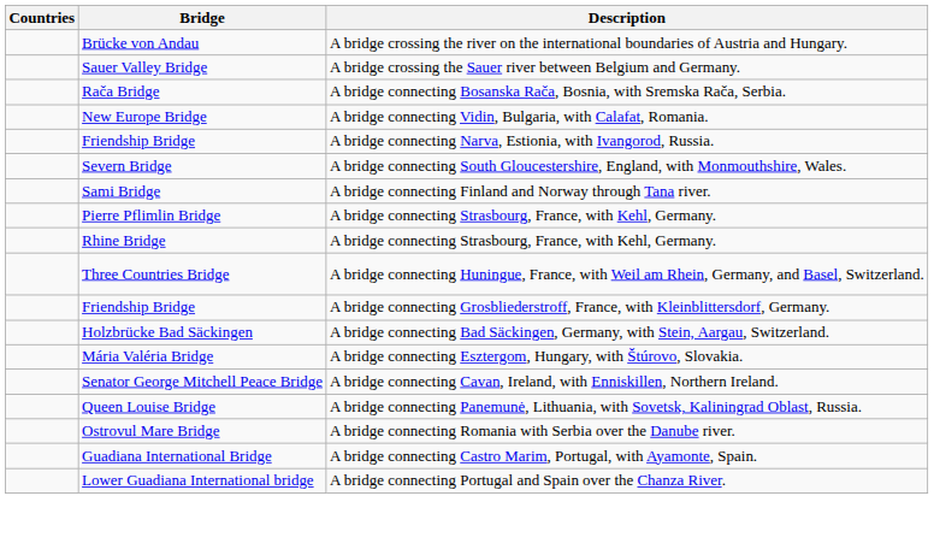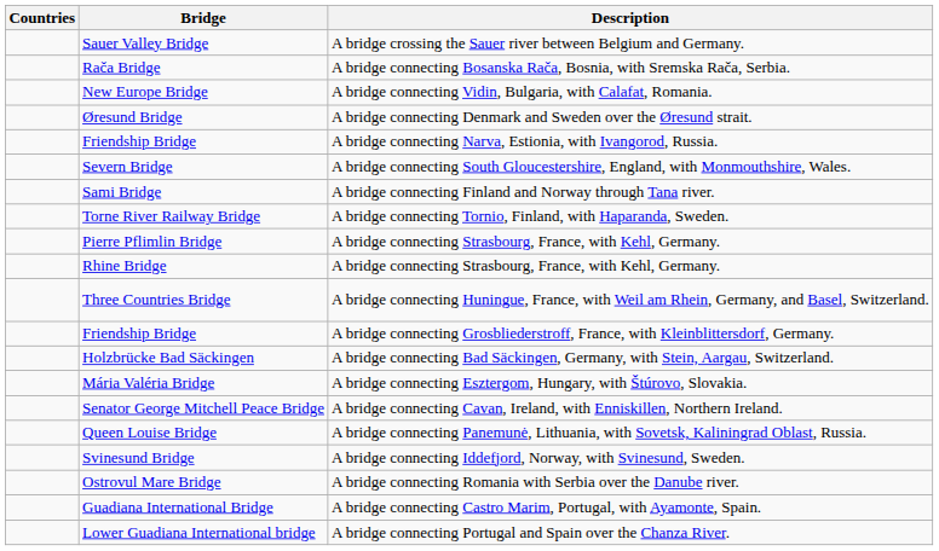- row: Brücke von Andau | A bridge crossing the river on the international boundaries of Austria and Hungary.
+ row: Øresund Bridge | A bridge connecting Denmark and Sweden over the Øresund strait.
+ row: Torne River Railway Bridge | A bridge connecting Tornio, Finland, with Haparanda, Sweden.
+ row: Svinesund Bridge | A bridge connecting Iddefjord, Norway, with Svinesund, Sweden.
